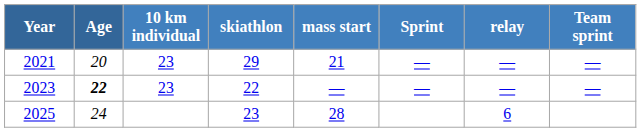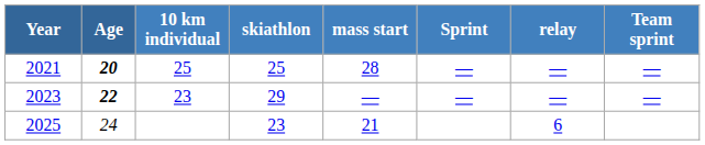2021 | Age: normal -> bold
2021 | 10 km individual: 23 -> 25
2021 | skiathlon: 29 -> 25
2021 | mass start: 21 -> 28
2023 | skiathlon: 22 -> 29
2025 | mass start: 28 -> 21
